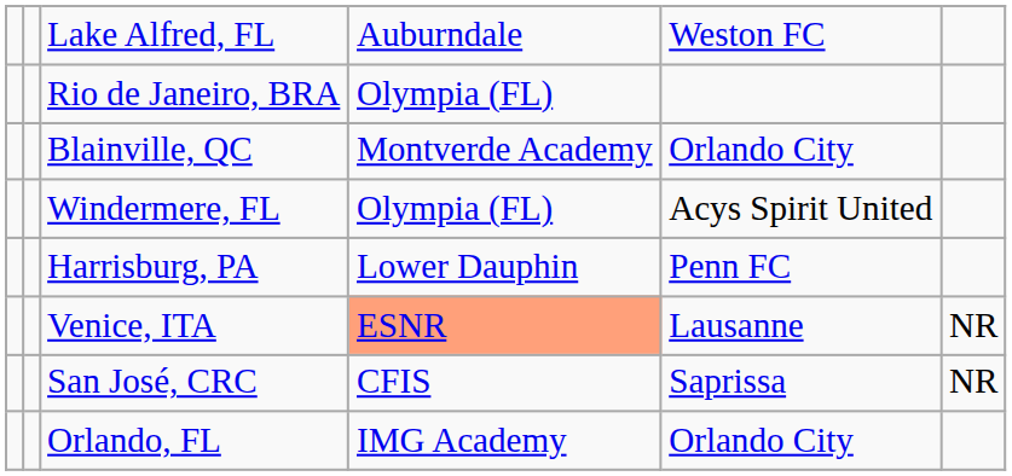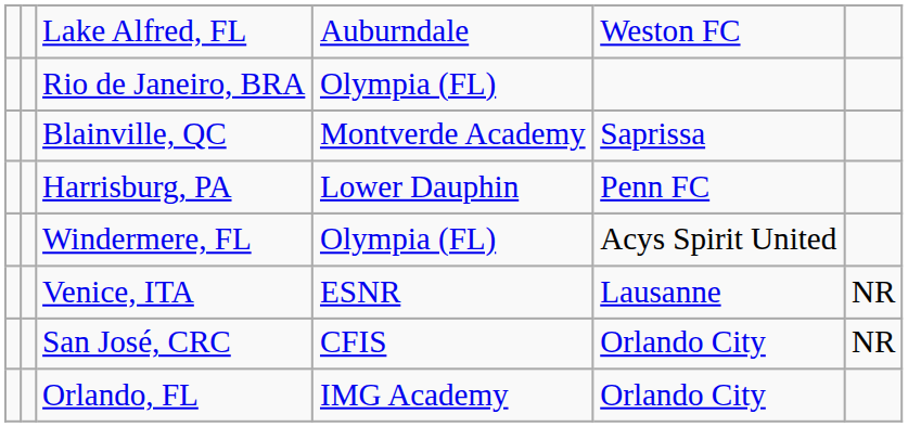Blainville, QC | column 5: Orlando City -> Saprissa
rows swapped: Windermere, FL <-> Harrisburg, PA
Venice, ITA | column 4: lightsalmon background -> no background
San José, CRC | column 5: Saprissa -> Orlando City
